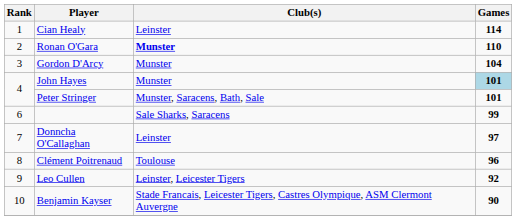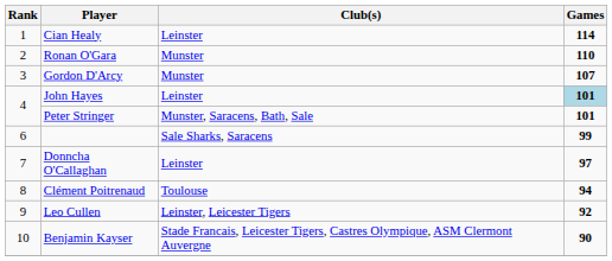Ronan O'Gara | Club(s): bold -> normal
Gordon D'Arcy | Games: 104 -> 107
John Hayes | Club(s): Munster -> Leinster
Clément Poitrenaud | Games: 96 -> 94
